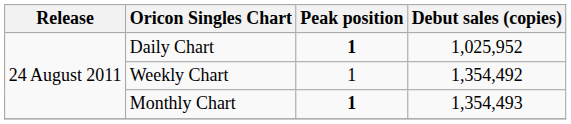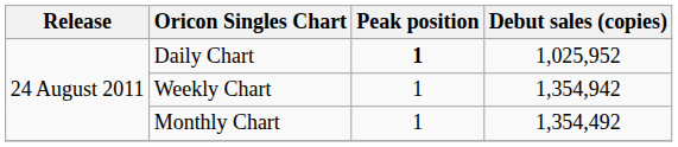Weekly Chart | Debut sales (copies): 1,354,492 -> 1,354,942
Monthly Chart | Peak position: bold -> normal
Monthly Chart | Debut sales (copies): 1,354,493 -> 1,354,492
